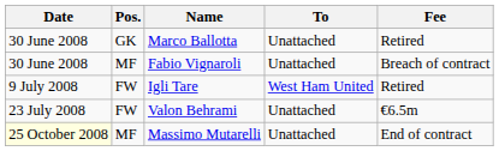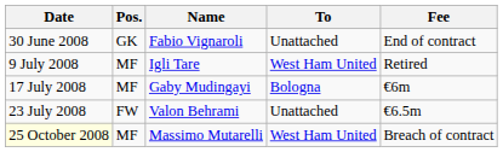- row: 30 June 2008 | GK | Marco Ballotta | Unattached | Retired
Fabio Vignaroli | Pos.: MF -> GK
Fabio Vignaroli | Fee: Breach of contract -> End of contract
Igli Tare | Pos.: FW -> MF
+ row: 17 July 2008 | MF | Gaby Mudingayi | Bologna | €6m
Massimo Mutarelli | To: Unattached -> West Ham United
Massimo Mutarelli | Fee: End of contract -> Breach of contract
